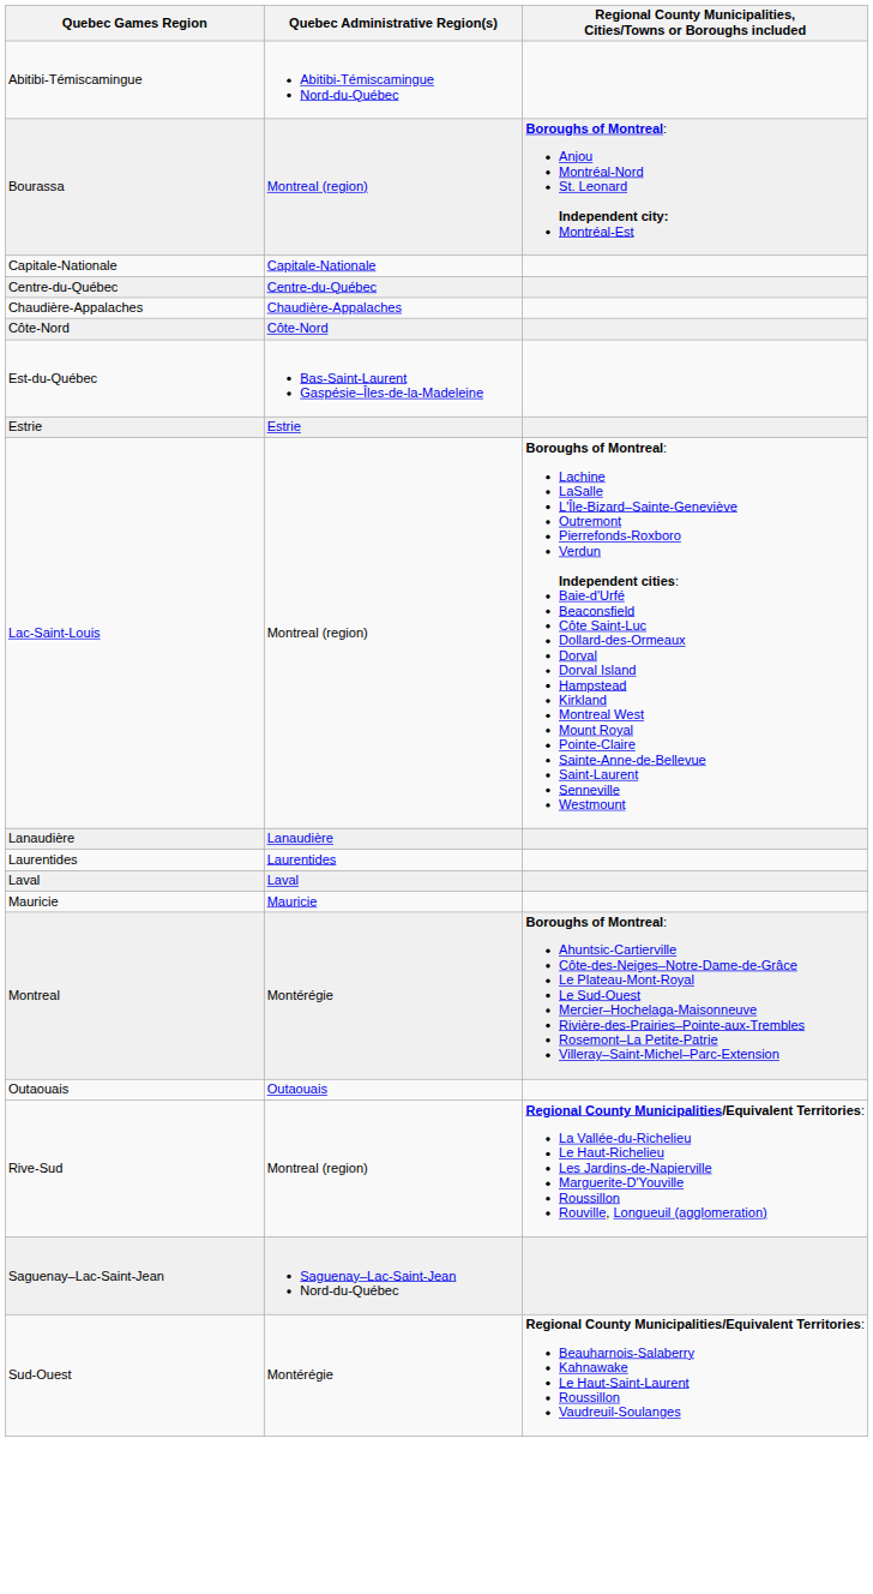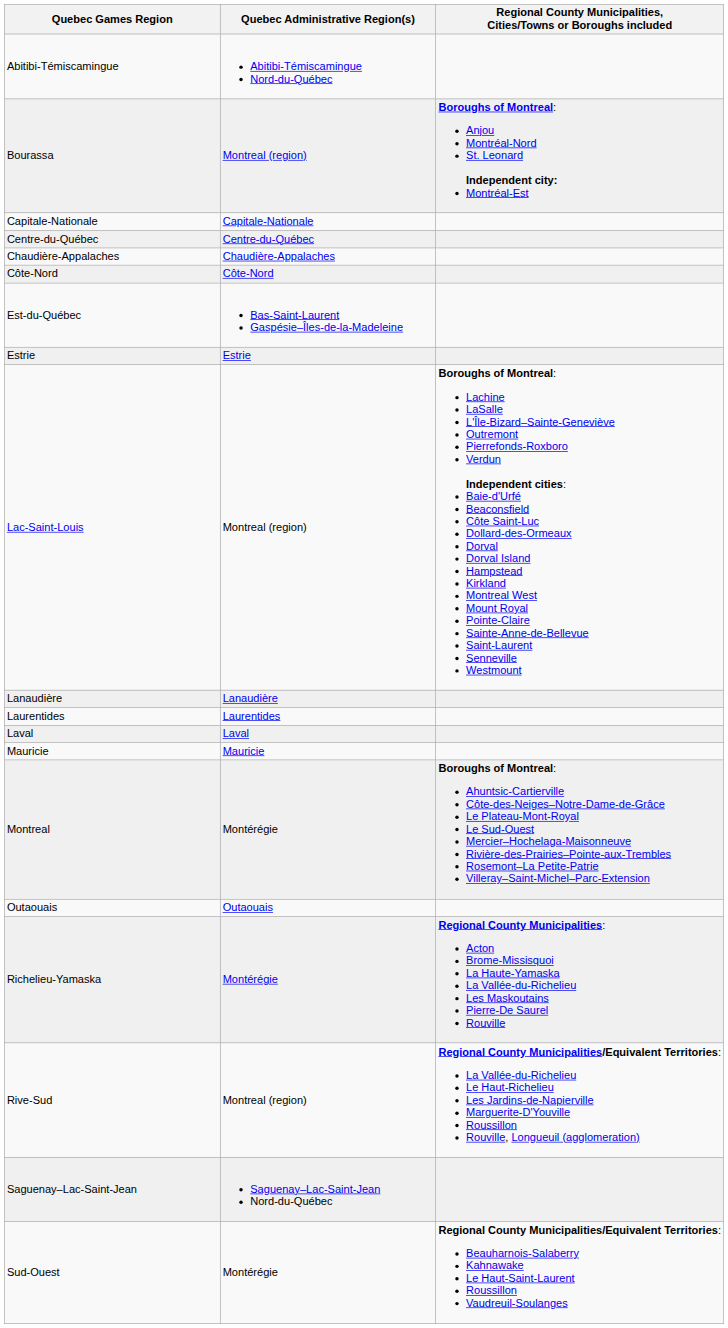+ row: Richelieu-Yamaska | Montérégie | Regional County Municipalities: Acton Brome-Missisquoi La Haute-Yamaska La Vallée-du-Richelieu Les Maskoutains Pierre-De Saurel Rouville
